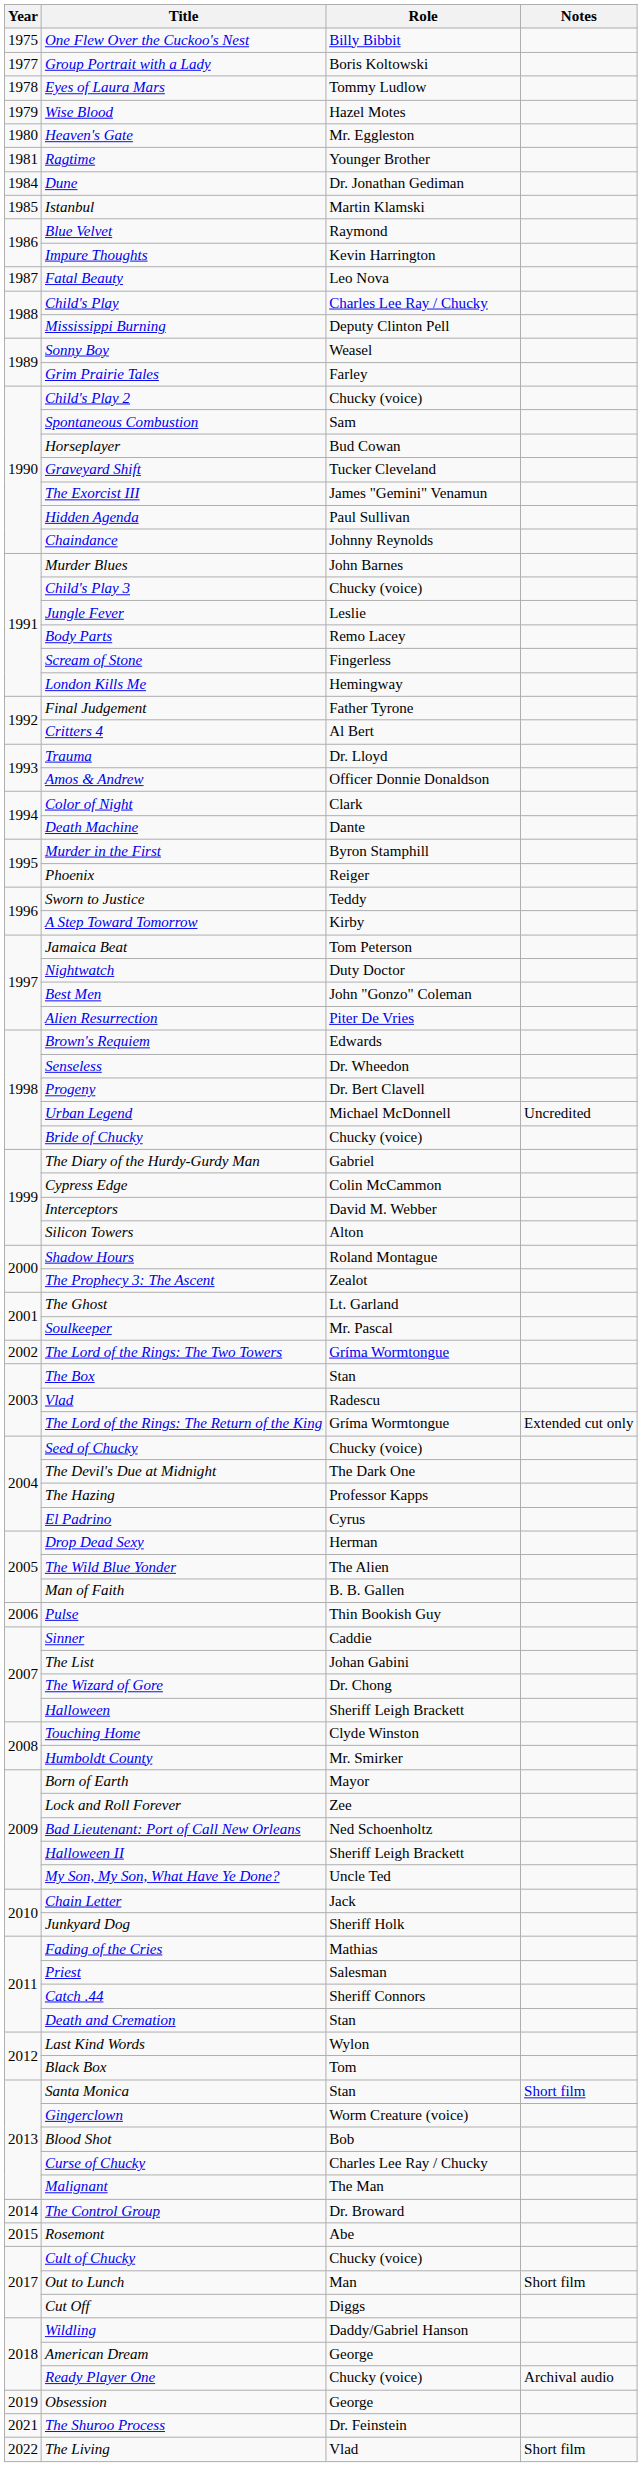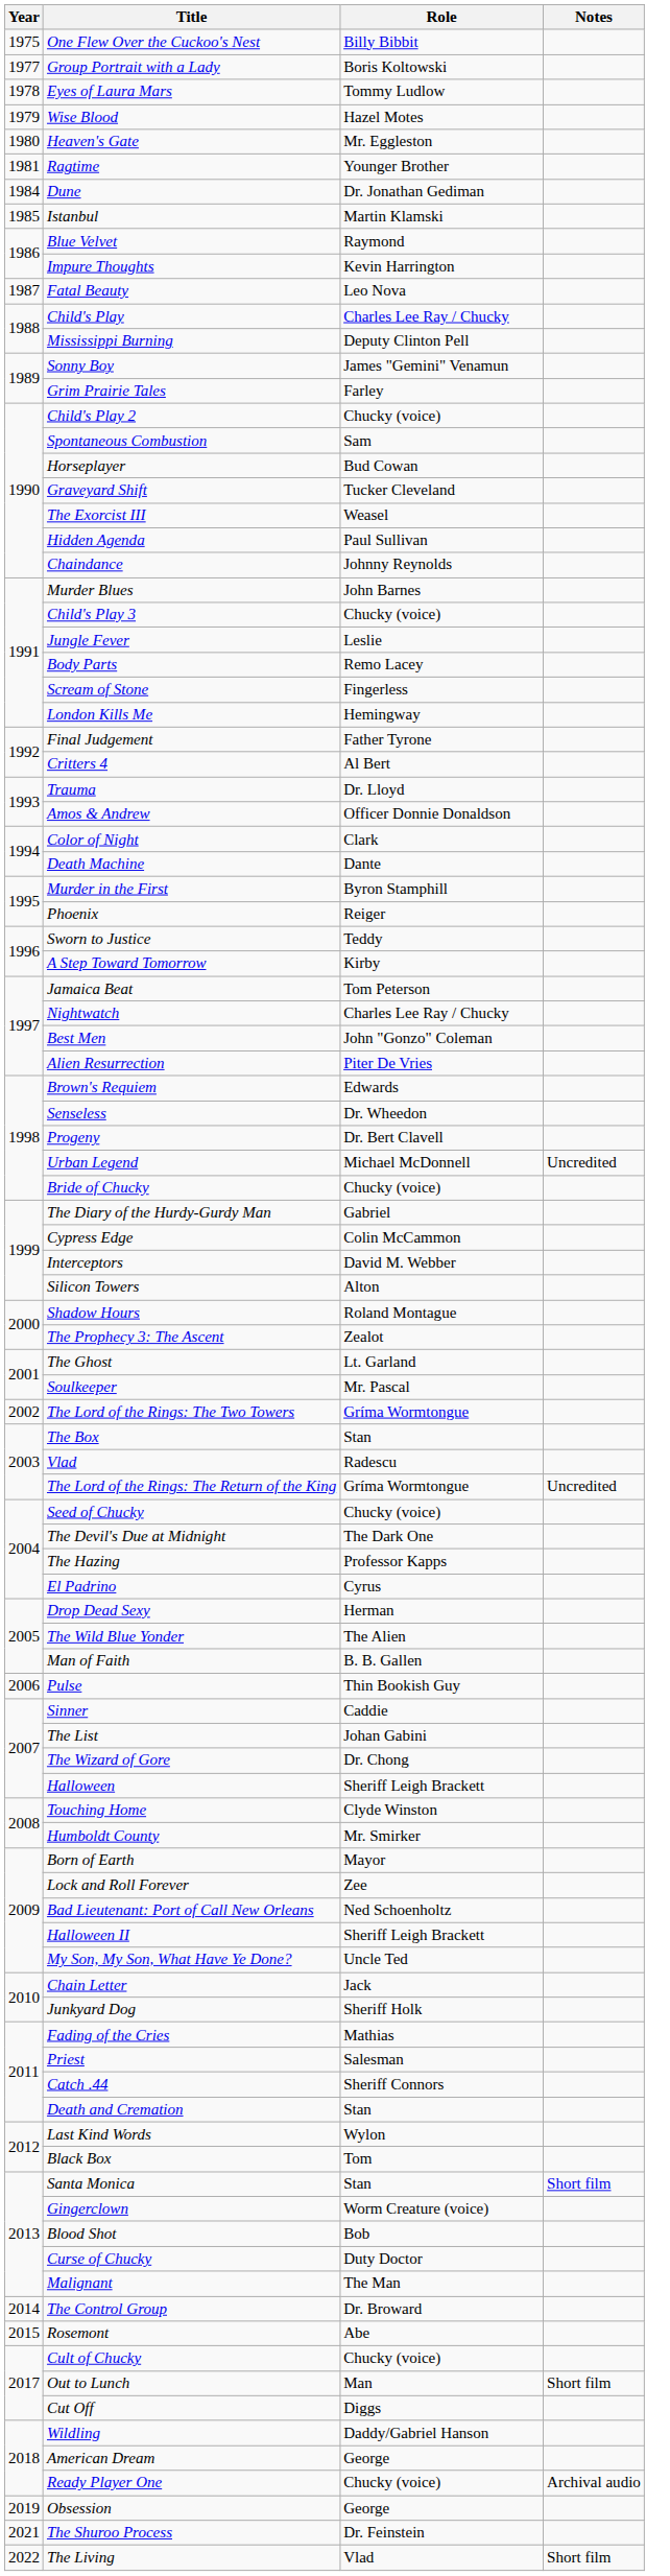Sonny Boy | Role: Weasel -> James "Gemini" Venamun
The Exorcist III | Role: James "Gemini" Venamun -> Weasel
Nightwatch | Role: Duty Doctor -> Charles Lee Ray / Chucky
The Lord of the Rings: The Return of the King | Notes: Extended cut only -> Uncredited
Curse of Chucky | Role: Charles Lee Ray / Chucky -> Duty Doctor
